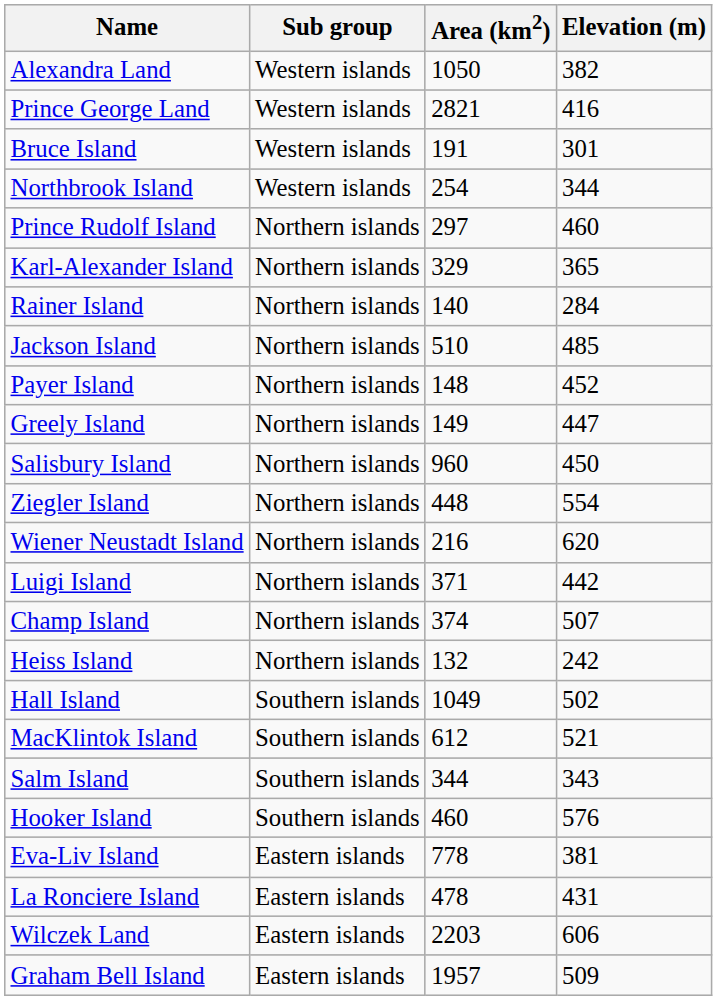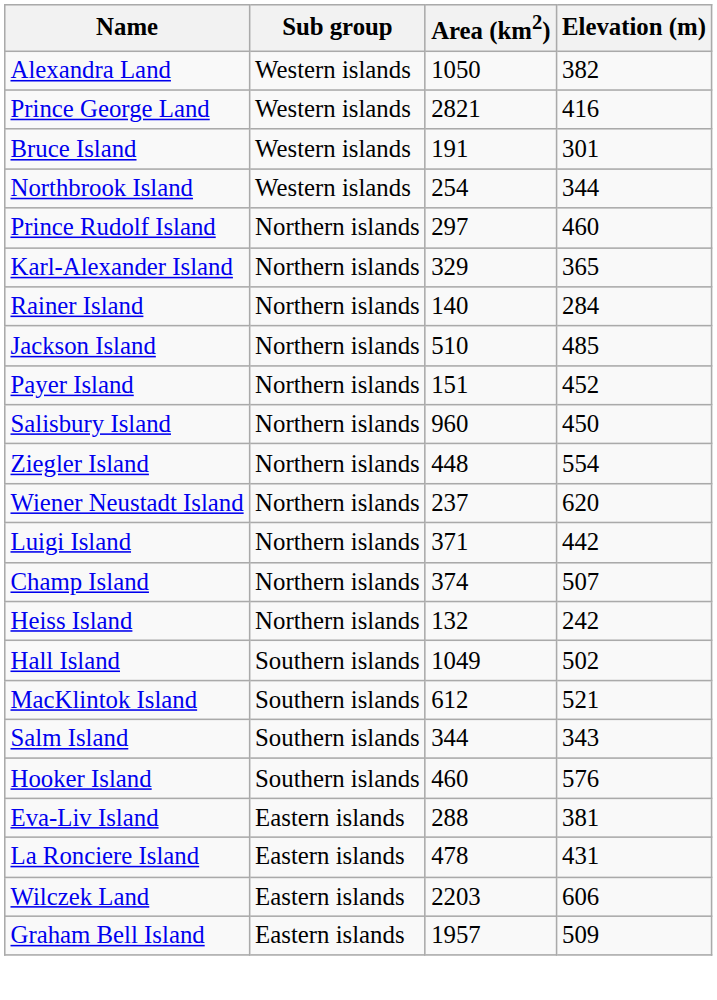Payer Island | Area (km2): 148 -> 151
- row: Greely Island | Northern islands | 149 | 447
Wiener Neustadt Island | Area (km2): 216 -> 237
Eva-Liv Island | Area (km2): 778 -> 288
